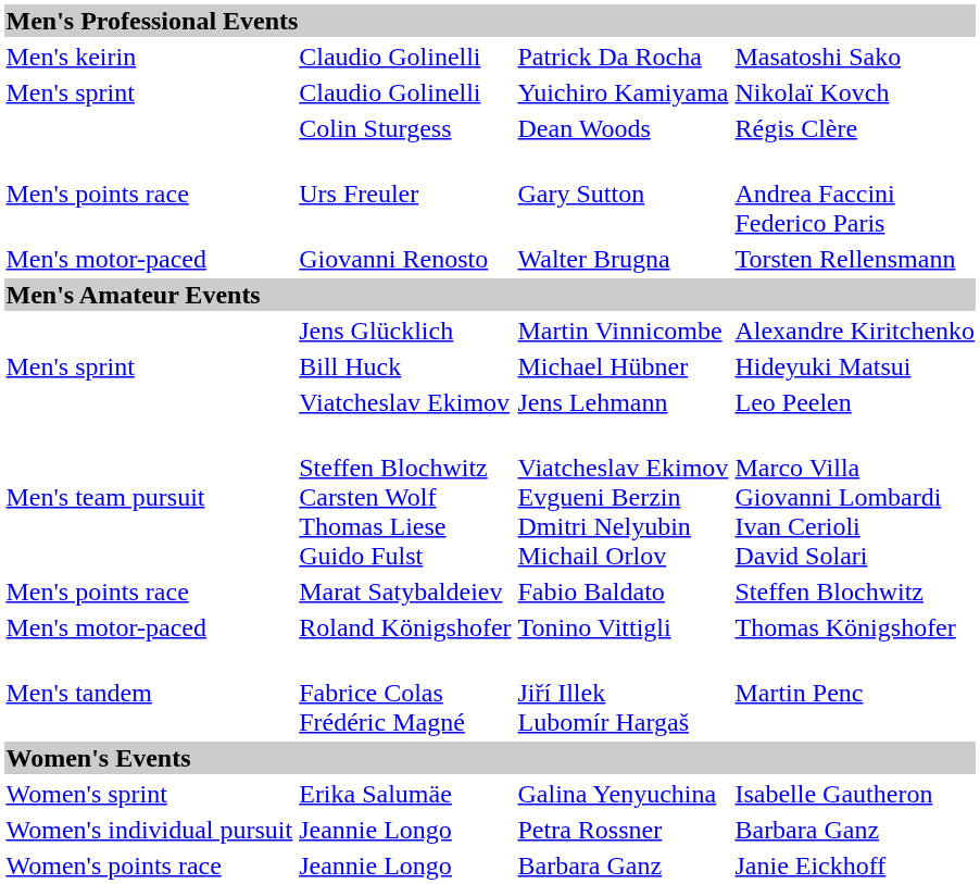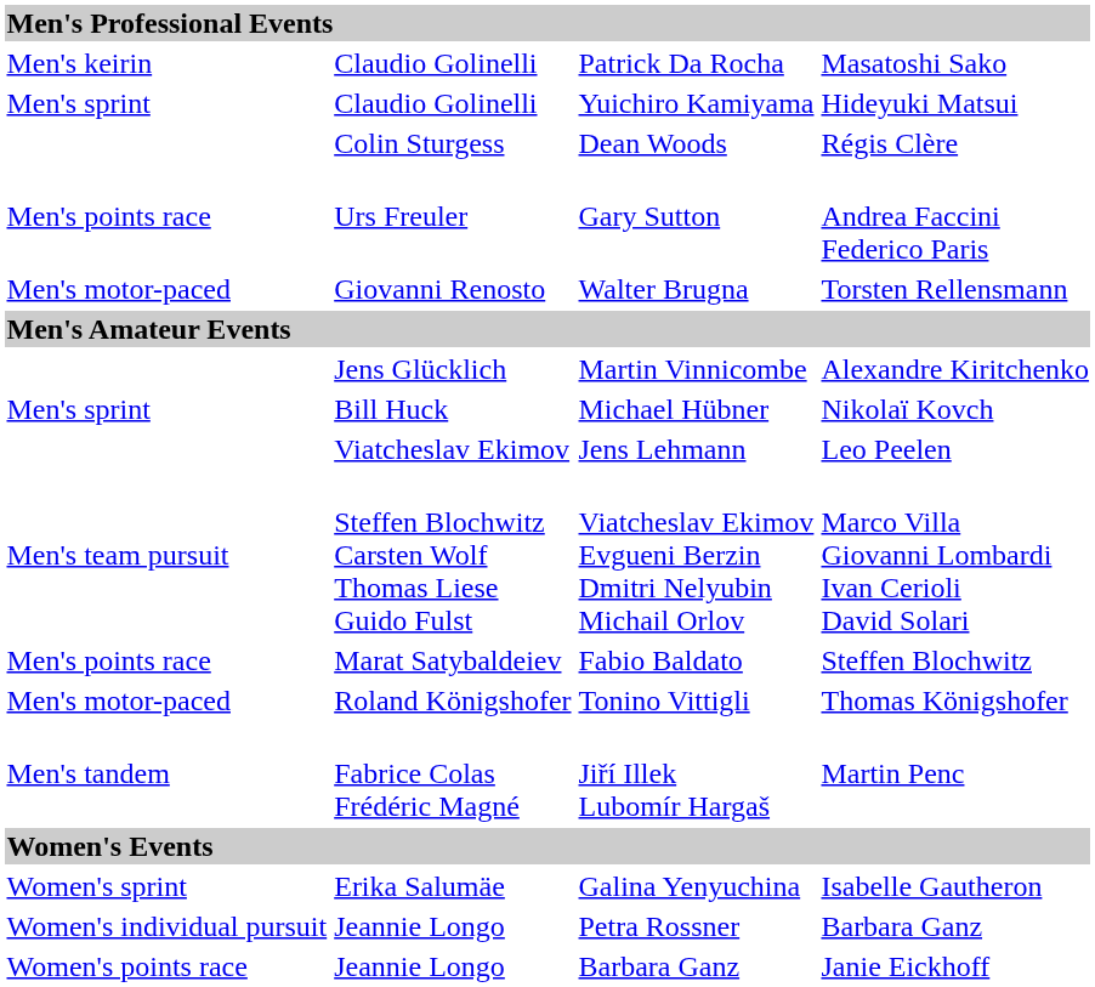Yuichiro Kamiyama | column 4: Nikolaï Kovch -> Hideyuki Matsui
Michael Hübner | column 4: Hideyuki Matsui -> Nikolaï Kovch
